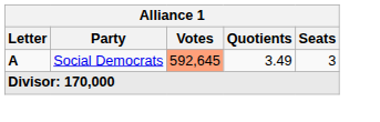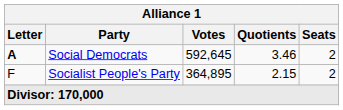Social Democrats | Votes: lightsalmon background -> no background
Social Democrats | Quotients: 3.49 -> 3.46
Social Democrats | Seats: 3 -> 2
+ row: F | Socialist People's Party | 364,895 | 2.15 | 2
